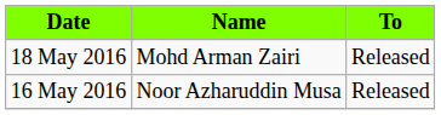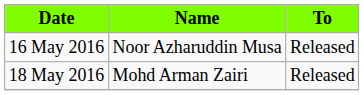rows swapped: 16 May 2016 <-> 18 May 2016
